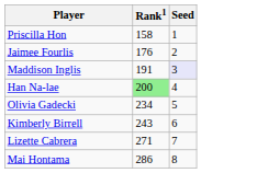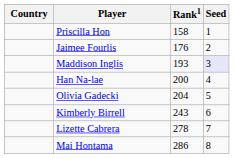+ column: Country
Maddison Inglis | Rank1: 191 -> 193
Han Na-lae | Rank1: lightgreen background -> no background
Olivia Gadecki | Rank1: 234 -> 204
Lizette Cabrera | Rank1: 271 -> 278
